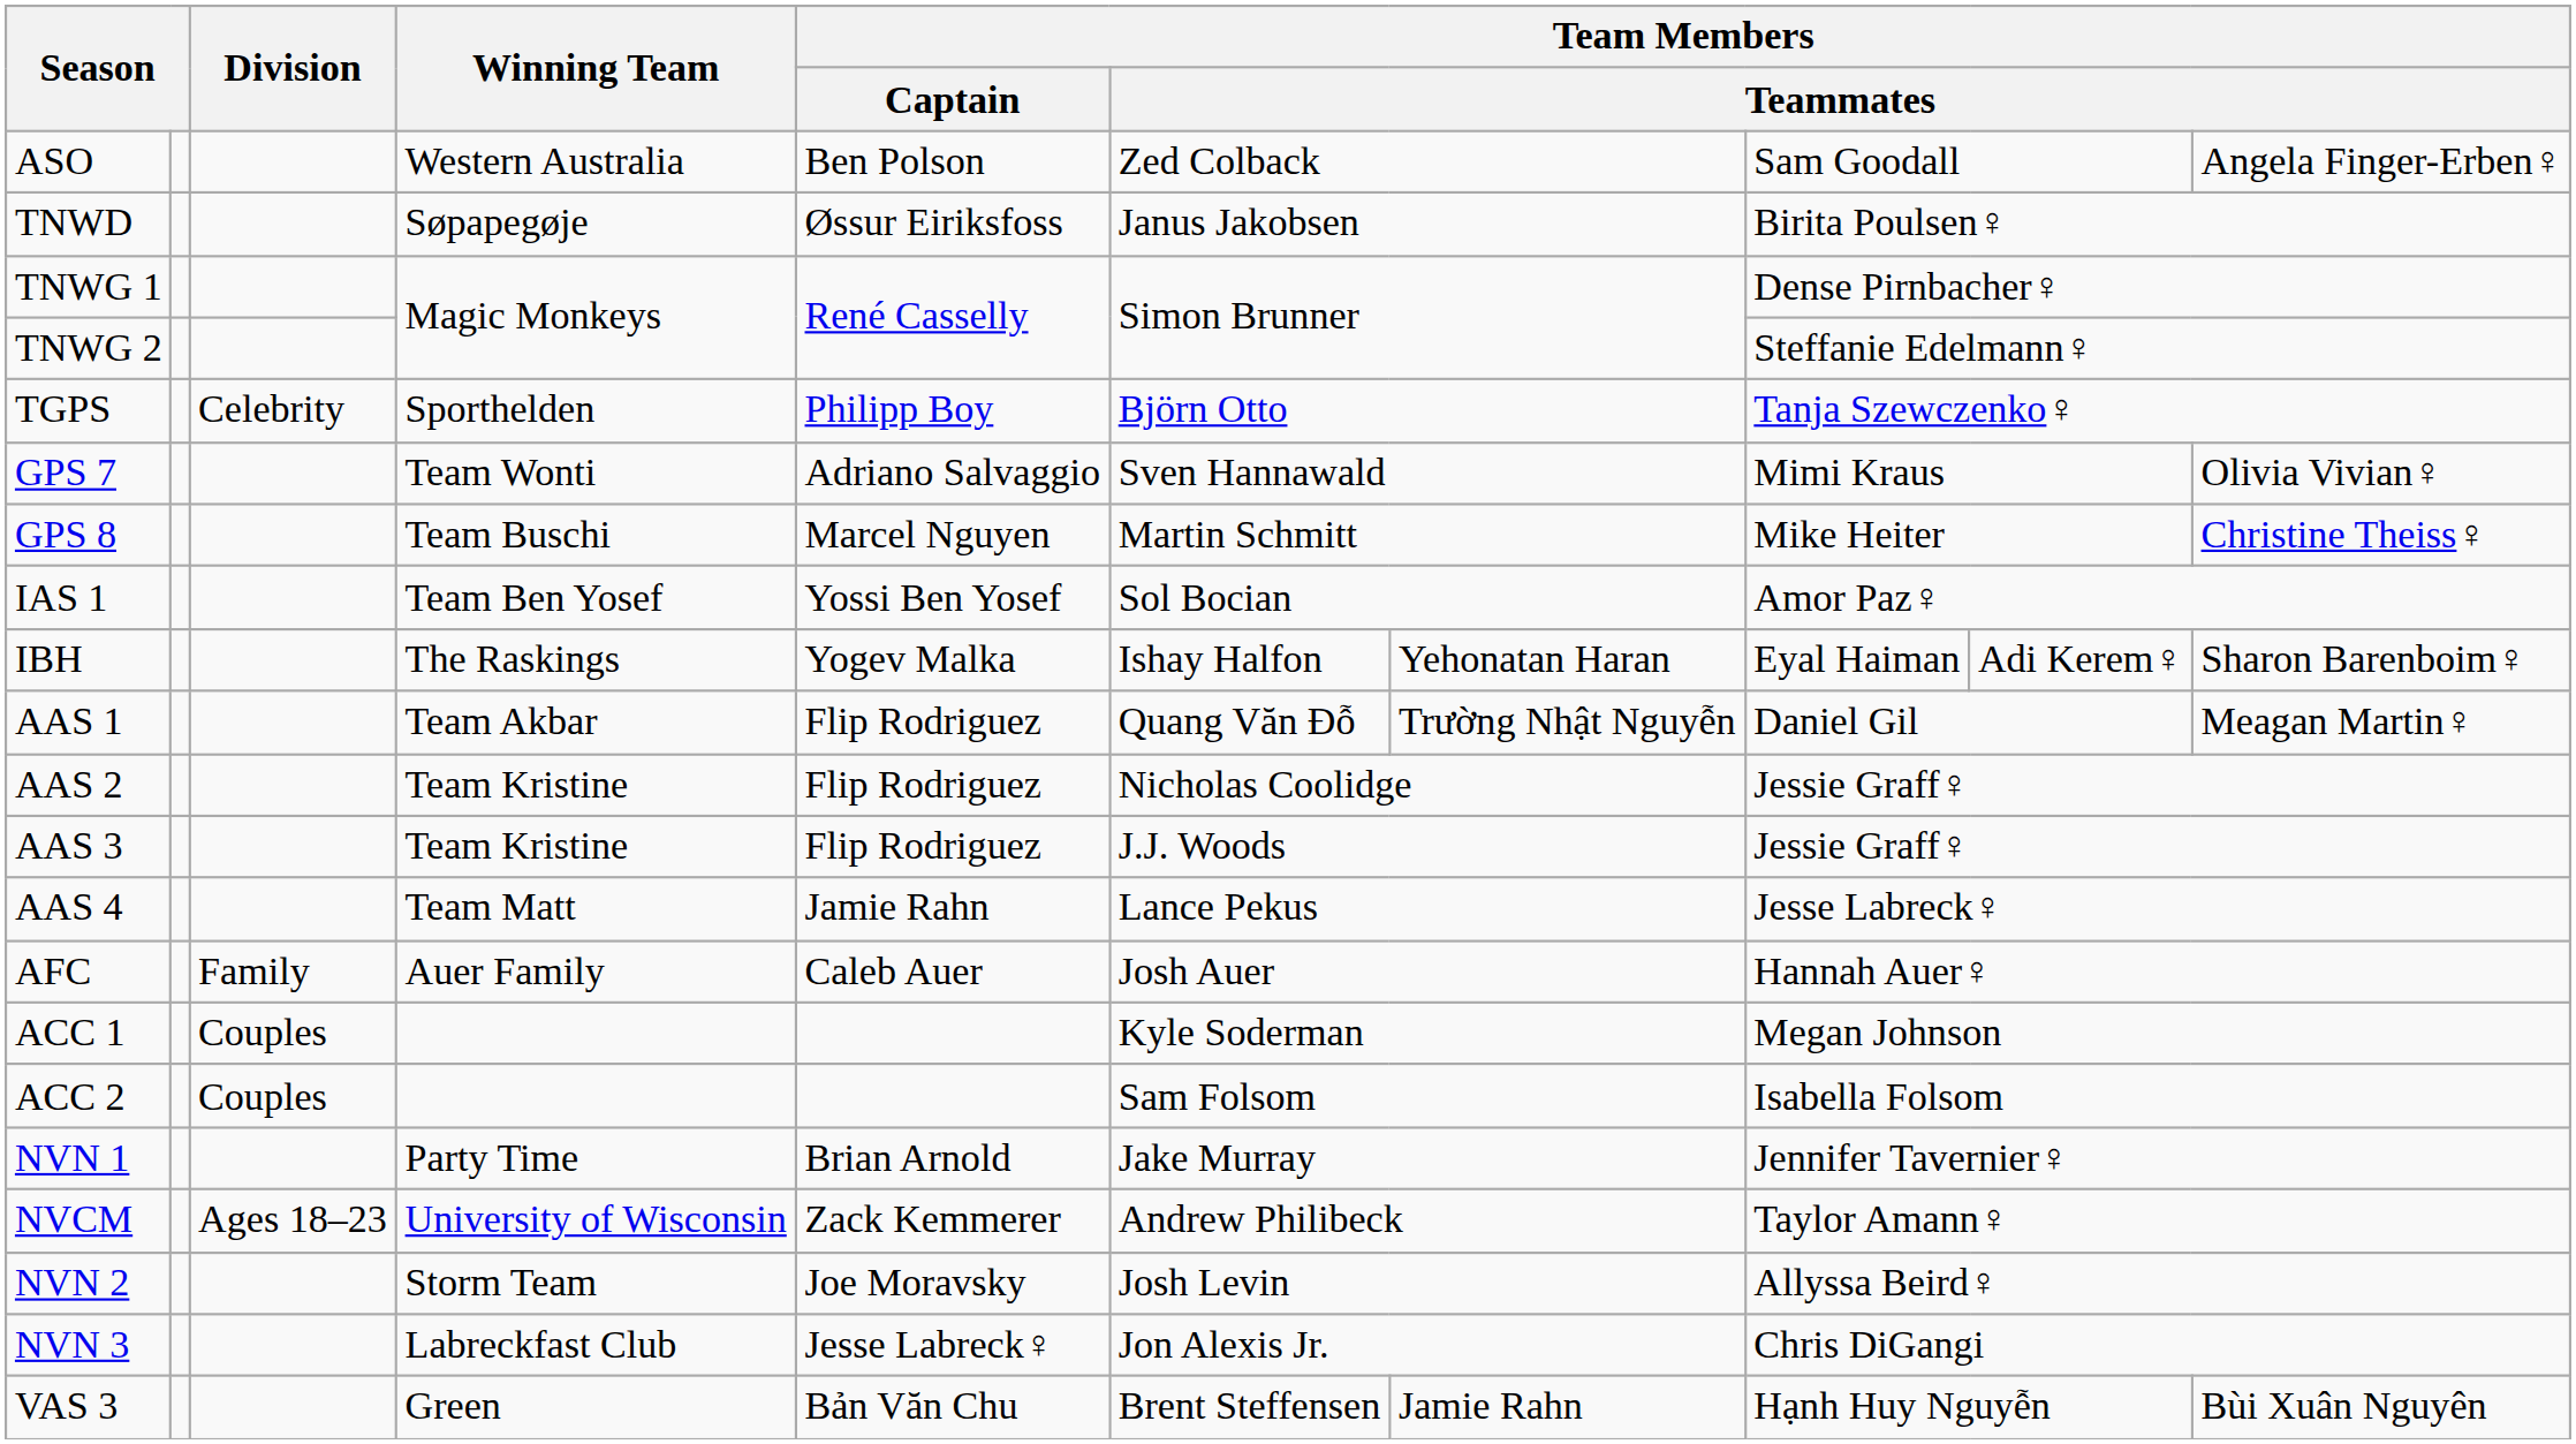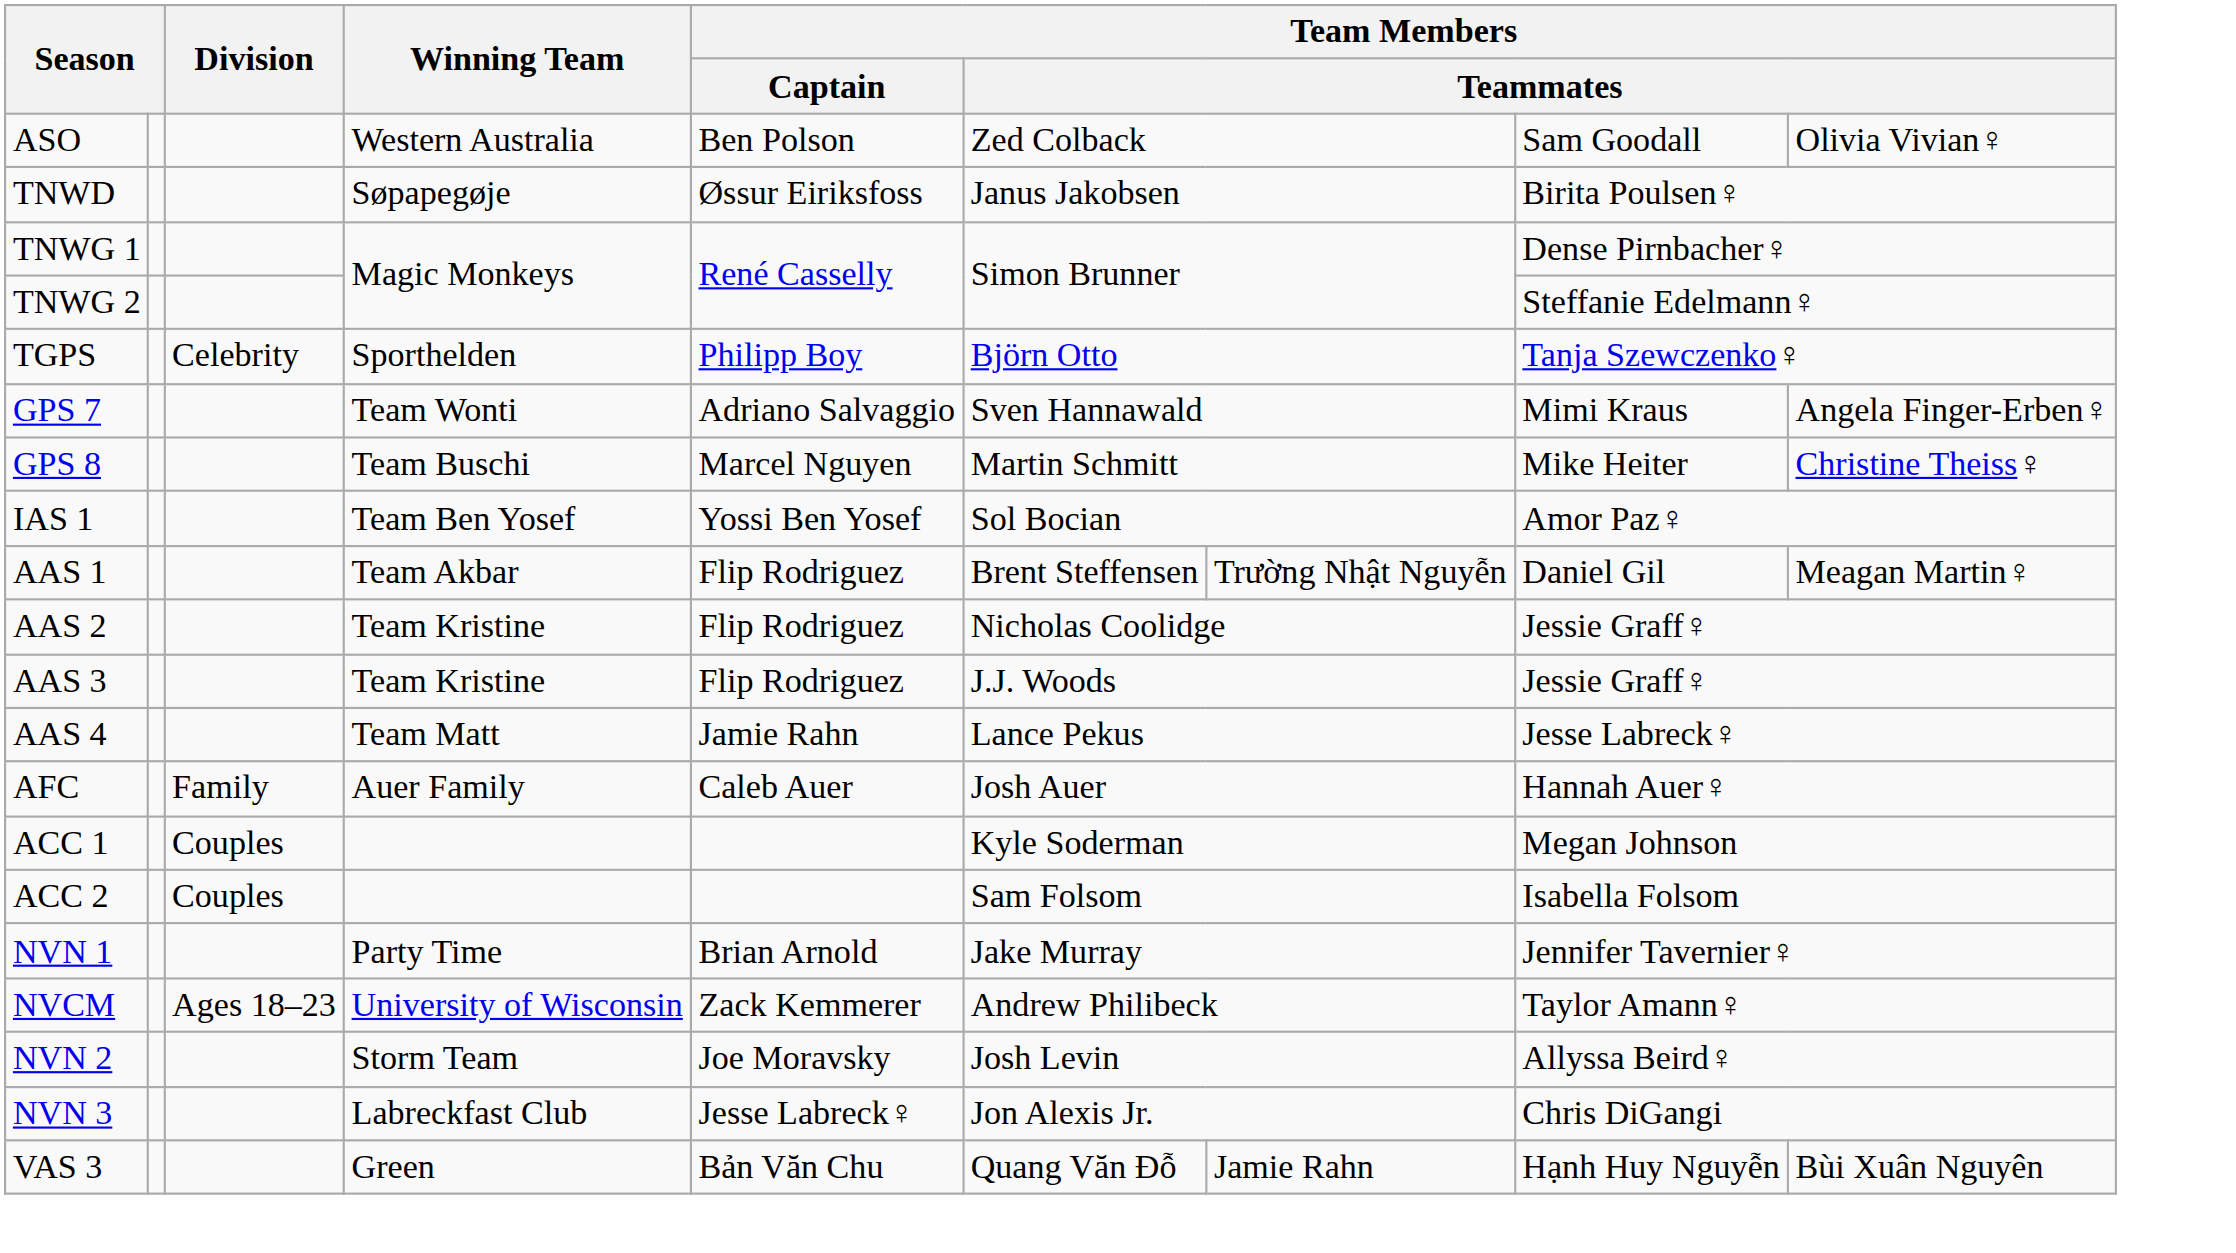ASO | column 10: Angela Finger-Erben♀ -> Olivia Vivian♀
GPS 7 | column 10: Olivia Vivian♀ -> Angela Finger-Erben♀
- row: IBH | The Raskings | Yogev Malka | Ishay Halfon | Yehonatan Haran | Eyal Haiman | Adi Kerem♀ | Sharon Barenboim♀
AAS 1 | column 6: Quang Văn Đỗ -> Brent Steffensen
VAS 3 | column 6: Brent Steffensen -> Quang Văn Đỗ
